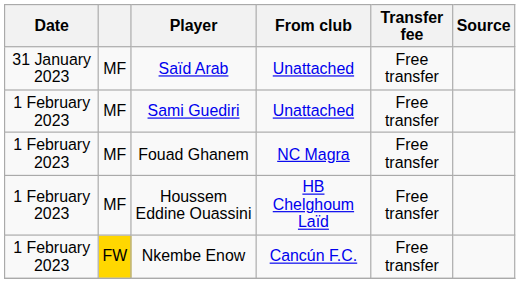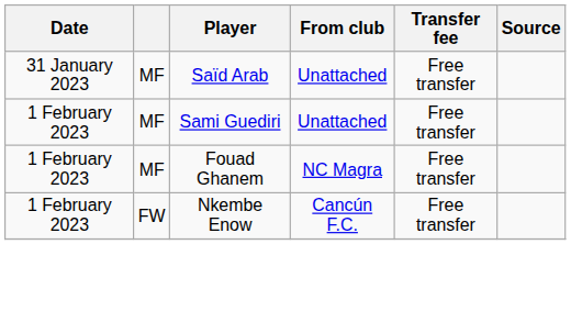- row: 1 February 2023 | MF | Houssem Eddine Ouassini | HB Chelghoum Laïd | Free transfer
Nkembe Enow | column 2: gold background -> no background
